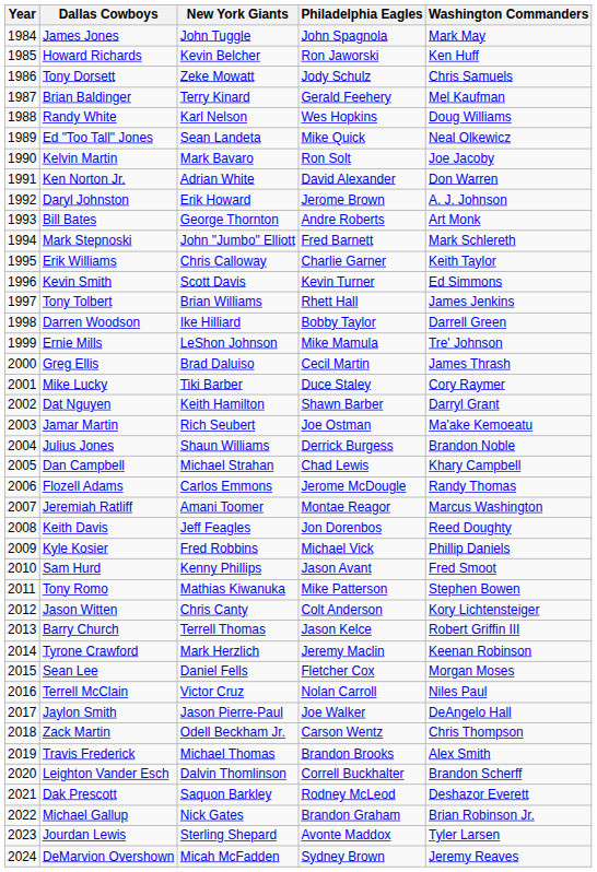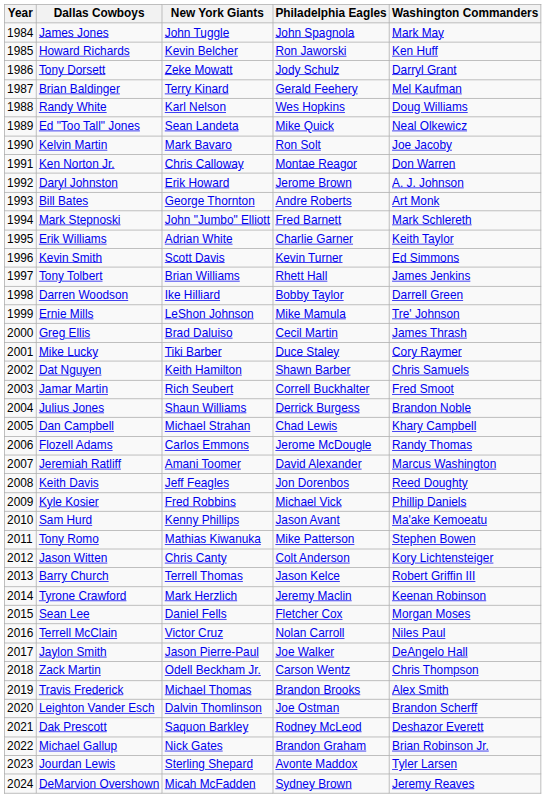Tony Dorsett | Washington Commanders: Chris Samuels -> Darryl Grant
Ken Norton Jr. | New York Giants: Adrian White -> Chris Calloway
Ken Norton Jr. | Philadelphia Eagles: David Alexander -> Montae Reagor
Erik Williams | New York Giants: Chris Calloway -> Adrian White
Dat Nguyen | Washington Commanders: Darryl Grant -> Chris Samuels
Jamar Martin | Philadelphia Eagles: Joe Ostman -> Correll Buckhalter
Jamar Martin | Washington Commanders: Ma'ake Kemoeatu -> Fred Smoot
Jeremiah Ratliff | Philadelphia Eagles: Montae Reagor -> David Alexander
Sam Hurd | Washington Commanders: Fred Smoot -> Ma'ake Kemoeatu
Leighton Vander Esch | Philadelphia Eagles: Correll Buckhalter -> Joe Ostman
